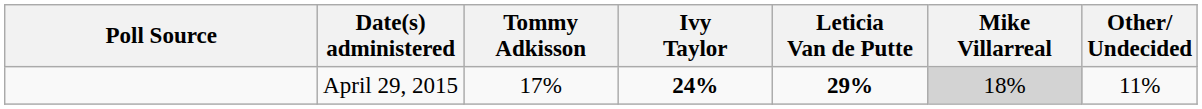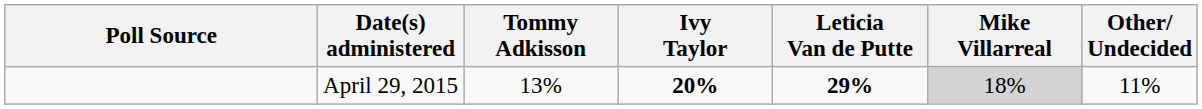April 29, 2015 | Tommy Adkisson: 17% -> 13%
April 29, 2015 | Ivy Taylor: 24% -> 20%
